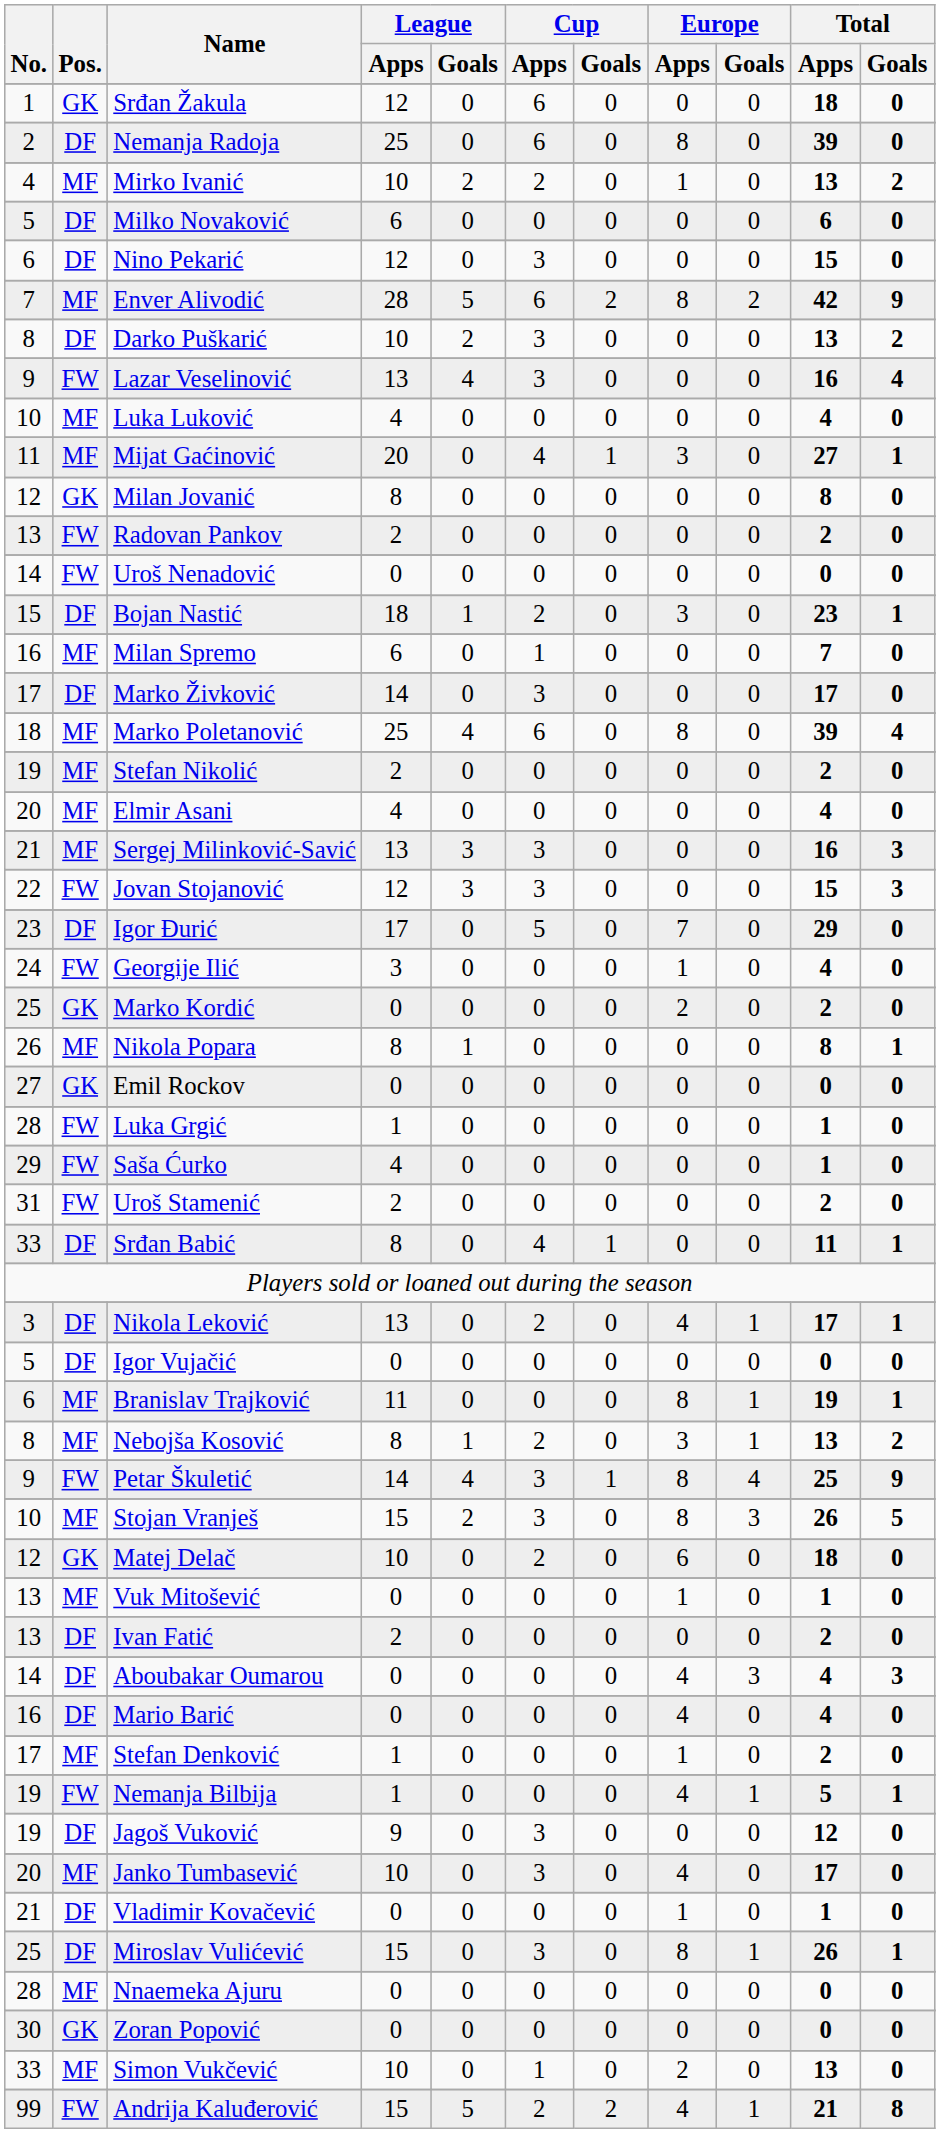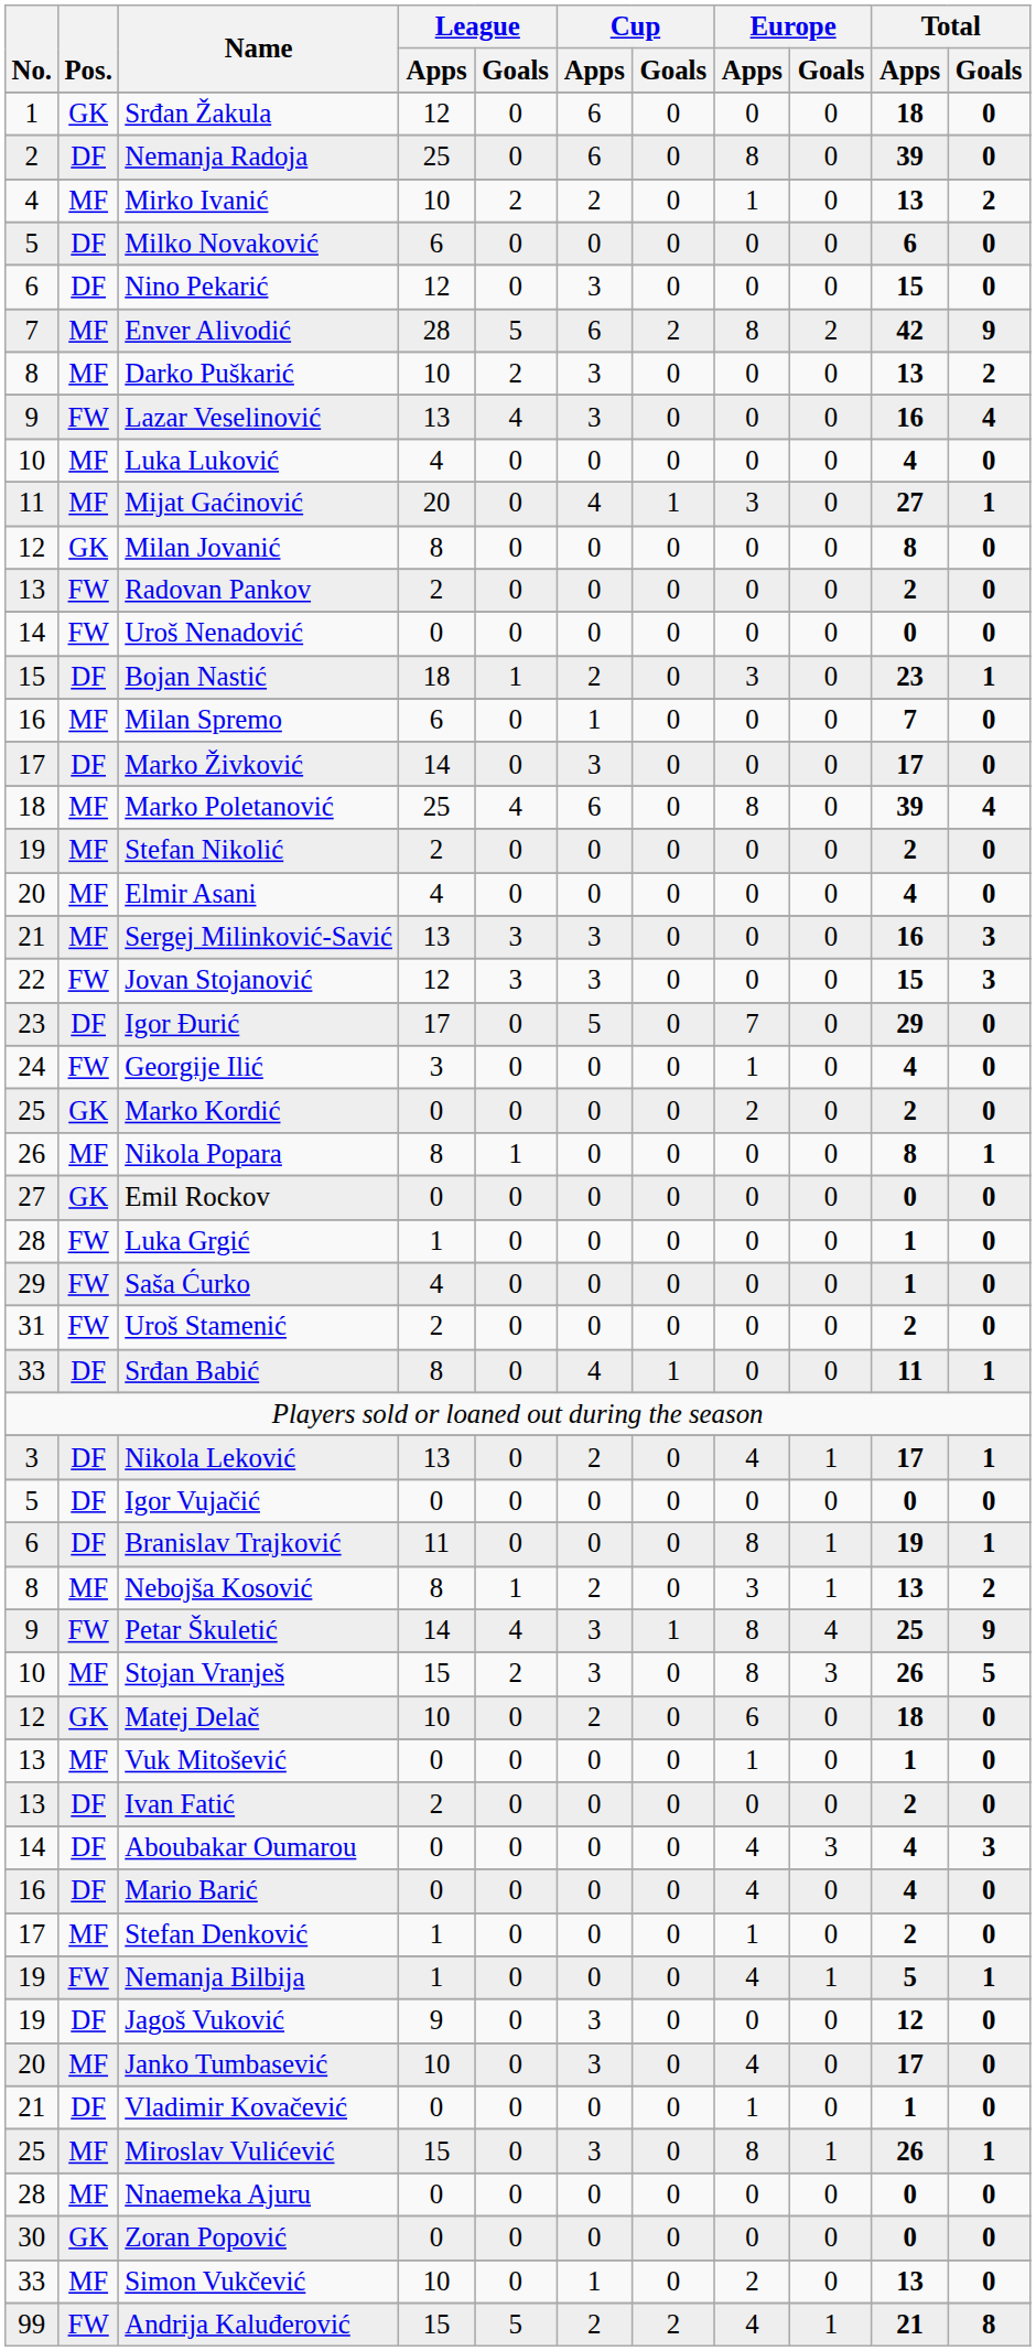Darko Puškarić | Pos.: DF -> MF
Branislav Trajković | Pos.: MF -> DF
Miroslav Vulićević | Pos.: DF -> MF
